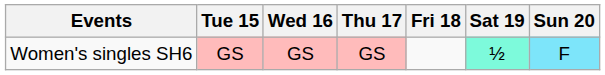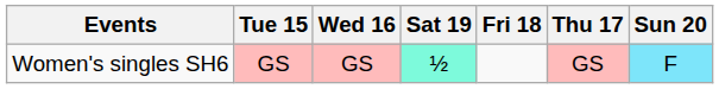columns swapped: Thu 17 <-> Sat 19
